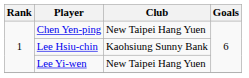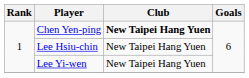Chen Yen-ping | Club: normal -> bold
Lee Hsiu-chin | Club: Kaohsiung Sunny Bank -> New Taipei Hang Yuen
